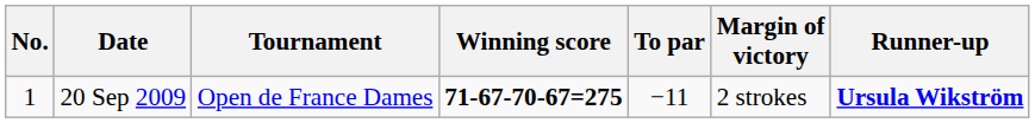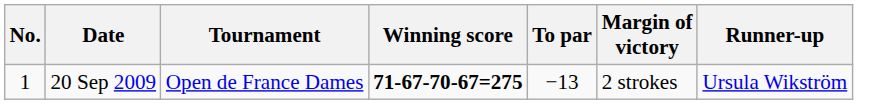20 Sep 2009 | To par: −11 -> −13
20 Sep 2009 | Runner-up: bold -> normal
